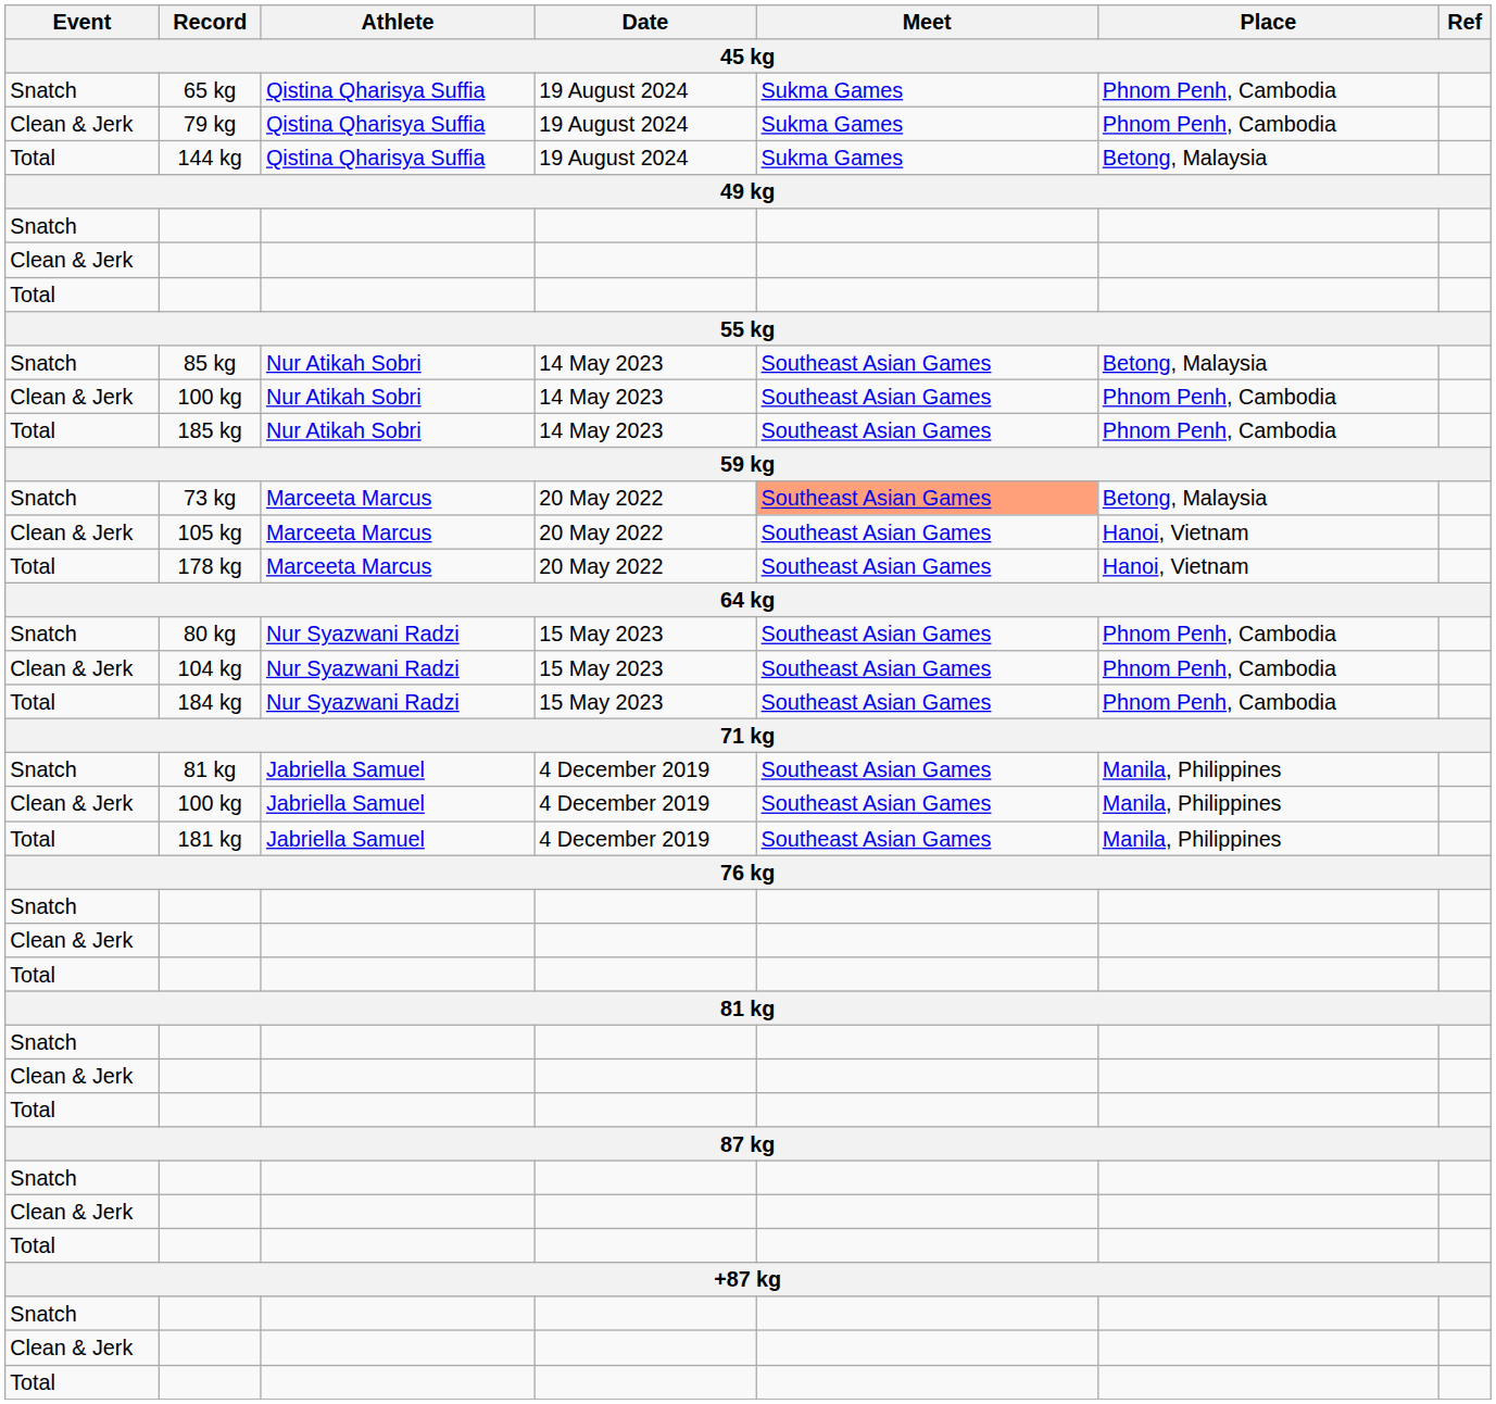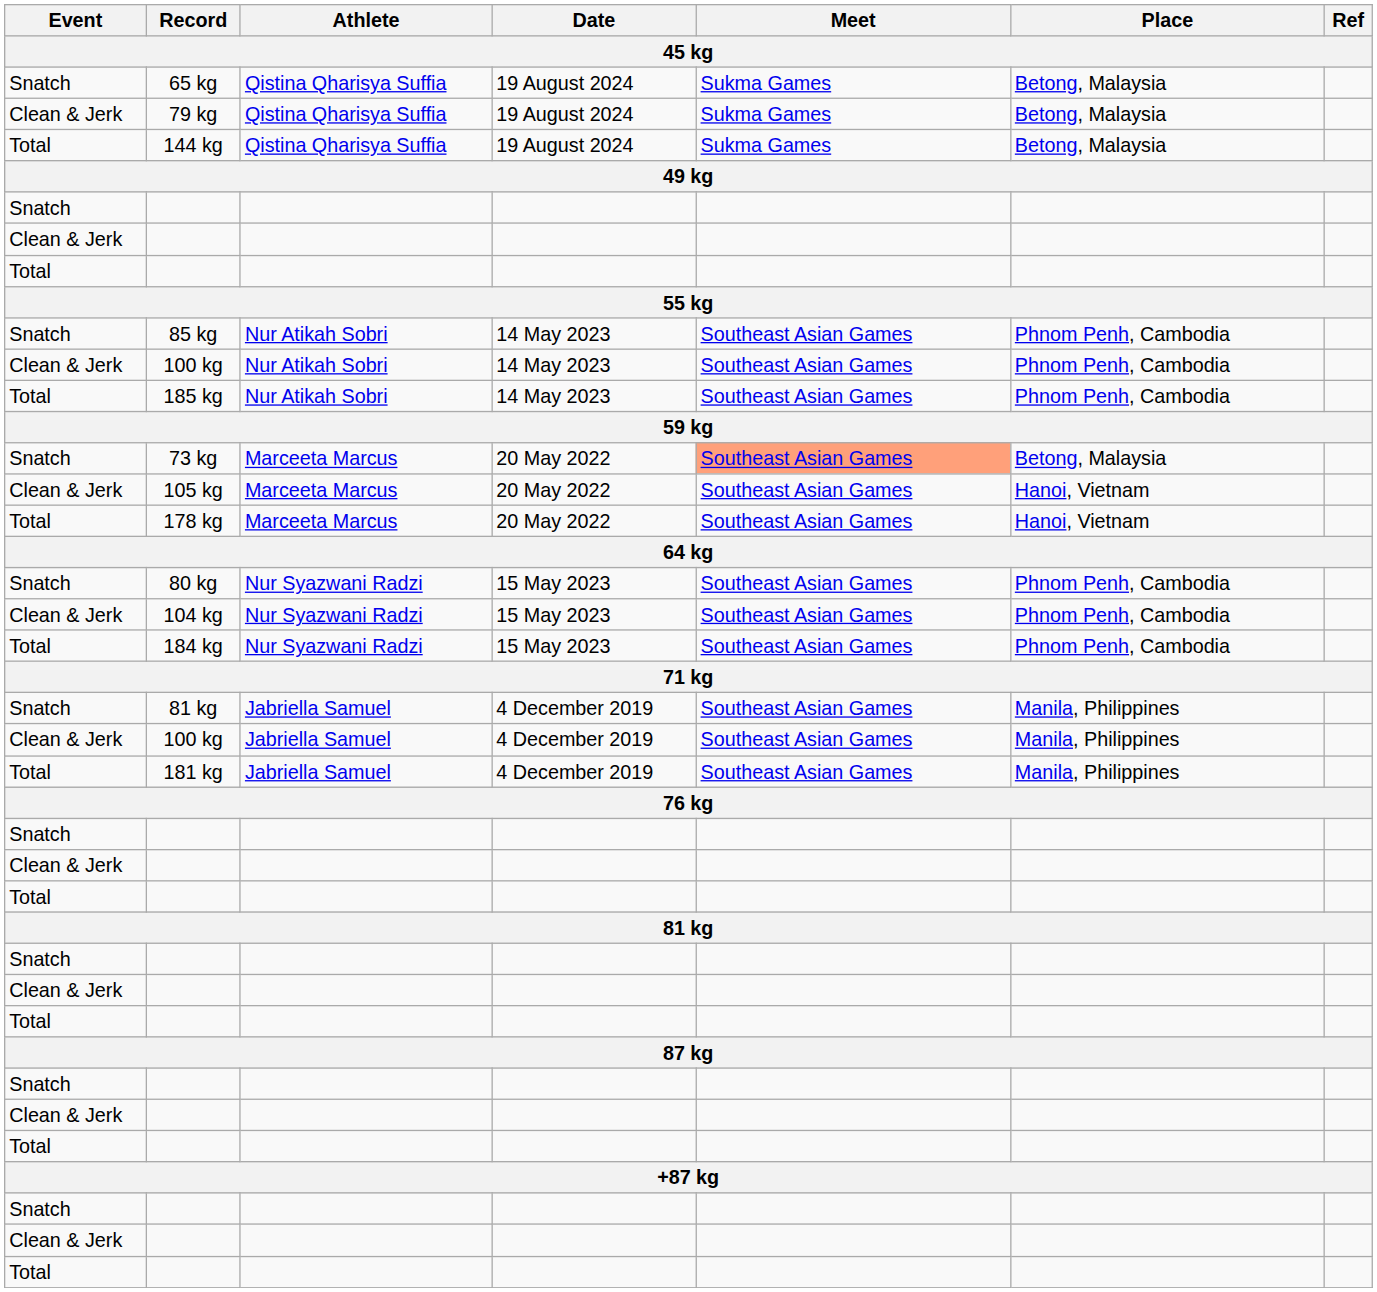65 kg | Place: Phnom Penh, Cambodia -> Betong, Malaysia
79 kg | Place: Phnom Penh, Cambodia -> Betong, Malaysia
85 kg | Place: Betong, Malaysia -> Phnom Penh, Cambodia
